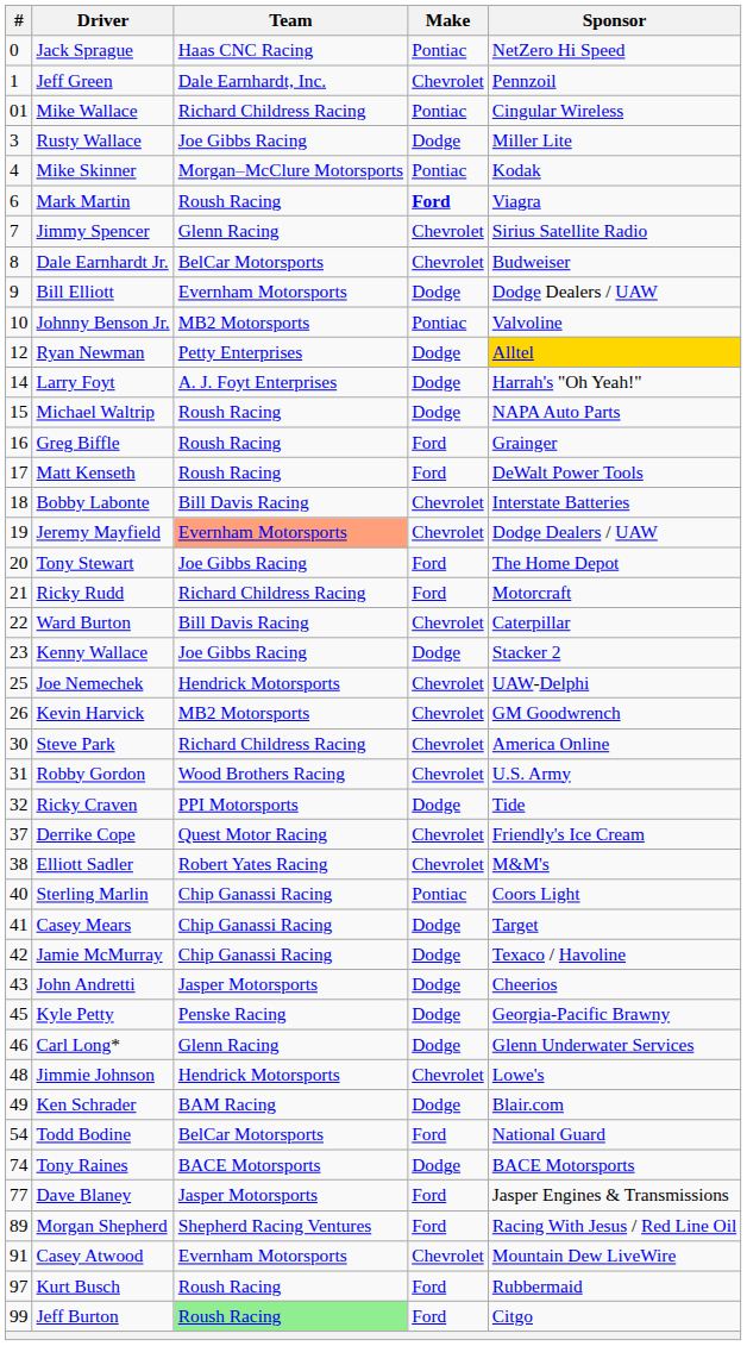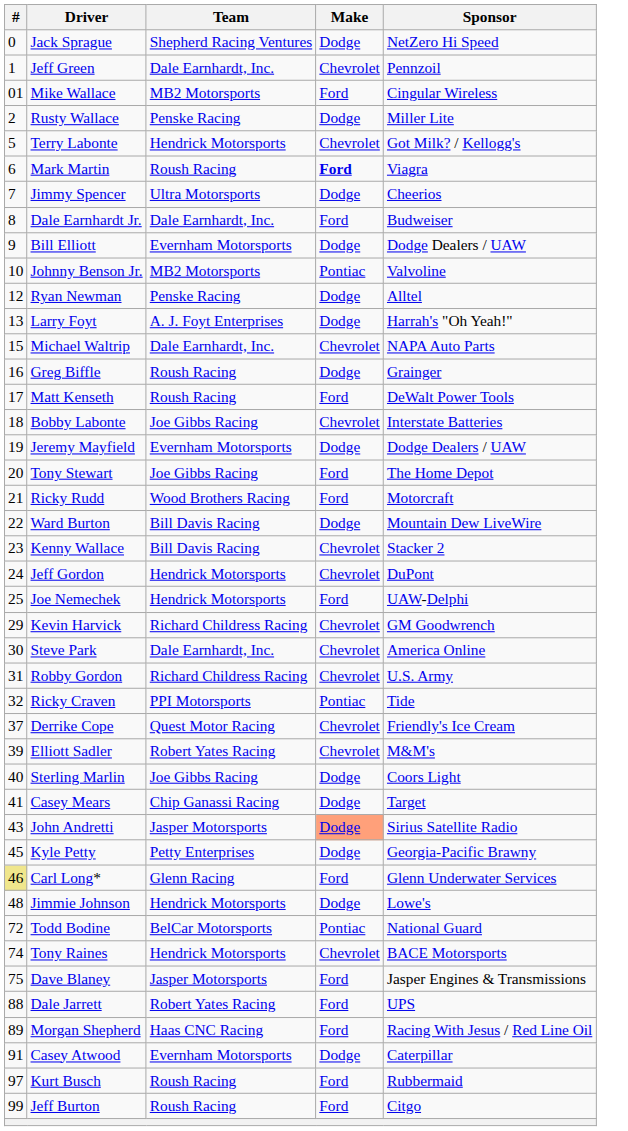Jack Sprague | Team: Haas CNC Racing -> Shepherd Racing Ventures
Jack Sprague | Make: Pontiac -> Dodge
Mike Wallace | Team: Richard Childress Racing -> MB2 Motorsports
Mike Wallace | Make: Pontiac -> Ford
Rusty Wallace | #: 3 -> 2
Rusty Wallace | Team: Joe Gibbs Racing -> Penske Racing
- row: 4 | Mike Skinner | Morgan–McClure Motorsports | Pontiac | Kodak
+ row: 5 | Terry Labonte | Hendrick Motorsports | Chevrolet | Got Milk? / Kellogg's
Jimmy Spencer | Team: Glenn Racing -> Ultra Motorsports
Jimmy Spencer | Make: Chevrolet -> Dodge
Jimmy Spencer | Sponsor: Sirius Satellite Radio -> Cheerios
Dale Earnhardt Jr. | Team: BelCar Motorsports -> Dale Earnhardt, Inc.
Dale Earnhardt Jr. | Make: Chevrolet -> Ford
Ryan Newman | Team: Petty Enterprises -> Penske Racing
Ryan Newman | Sponsor: gold background -> no background
Larry Foyt | #: 14 -> 13
Michael Waltrip | Team: Roush Racing -> Dale Earnhardt, Inc.
Michael Waltrip | Make: Dodge -> Chevrolet
Greg Biffle | Make: Ford -> Dodge
Bobby Labonte | Team: Bill Davis Racing -> Joe Gibbs Racing
Jeremy Mayfield | Team: lightsalmon background -> no background
Jeremy Mayfield | Make: Chevrolet -> Dodge
Ricky Rudd | Team: Richard Childress Racing -> Wood Brothers Racing
Ward Burton | Make: Chevrolet -> Dodge
Ward Burton | Sponsor: Caterpillar -> Mountain Dew LiveWire
Kenny Wallace | Team: Joe Gibbs Racing -> Bill Davis Racing
Kenny Wallace | Make: Dodge -> Chevrolet
+ row: 24 | Jeff Gordon | Hendrick Motorsports | Chevrolet | DuPont
Joe Nemechek | Make: Chevrolet -> Ford
Kevin Harvick | #: 26 -> 29
Kevin Harvick | Team: MB2 Motorsports -> Richard Childress Racing
Steve Park | Team: Richard Childress Racing -> Dale Earnhardt, Inc.
Robby Gordon | Team: Wood Brothers Racing -> Richard Childress Racing
Ricky Craven | Make: Dodge -> Pontiac
Elliott Sadler | #: 38 -> 39
Sterling Marlin | Team: Chip Ganassi Racing -> Joe Gibbs Racing
Sterling Marlin | Make: Pontiac -> Dodge
- row: 42 | Jamie McMurray | Chip Ganassi Racing | Dodge | Texaco / Havoline
John Andretti | Make: no background -> lightsalmon background
John Andretti | Sponsor: Cheerios -> Sirius Satellite Radio
Kyle Petty | Team: Penske Racing -> Petty Enterprises
Carl Long* | #: no background -> khaki background
Carl Long* | Make: Dodge -> Ford
Jimmie Johnson | Make: Chevrolet -> Dodge
- row: 49 | Ken Schrader | BAM Racing | Dodge | Blair.com
Todd Bodine | #: 54 -> 72
Todd Bodine | Make: Ford -> Pontiac
Tony Raines | Team: BACE Motorsports -> Hendrick Motorsports
Tony Raines | Make: Dodge -> Chevrolet
Dave Blaney | #: 77 -> 75
+ row: 88 | Dale Jarrett | Robert Yates Racing | Ford | UPS
Morgan Shepherd | Team: Shepherd Racing Ventures -> Haas CNC Racing
Casey Atwood | Make: Chevrolet -> Dodge
Casey Atwood | Sponsor: Mountain Dew LiveWire -> Caterpillar
Jeff Burton | Team: lightgreen background -> no background
